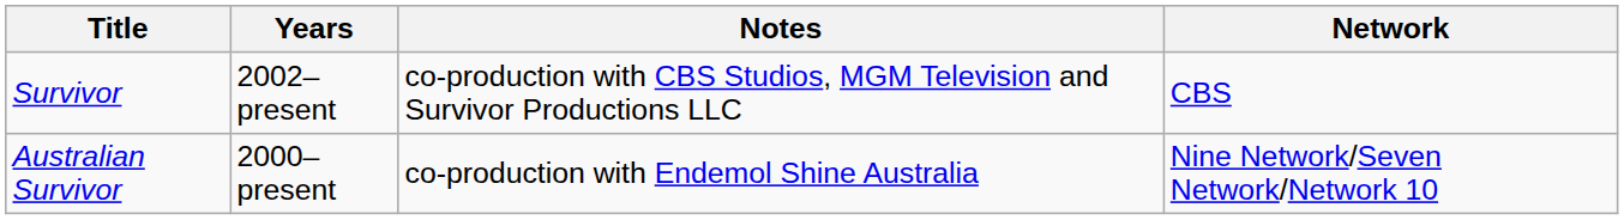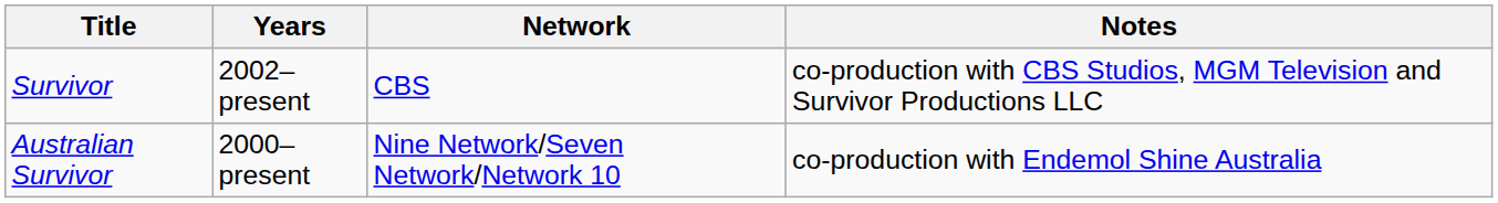columns swapped: Network <-> Notes
